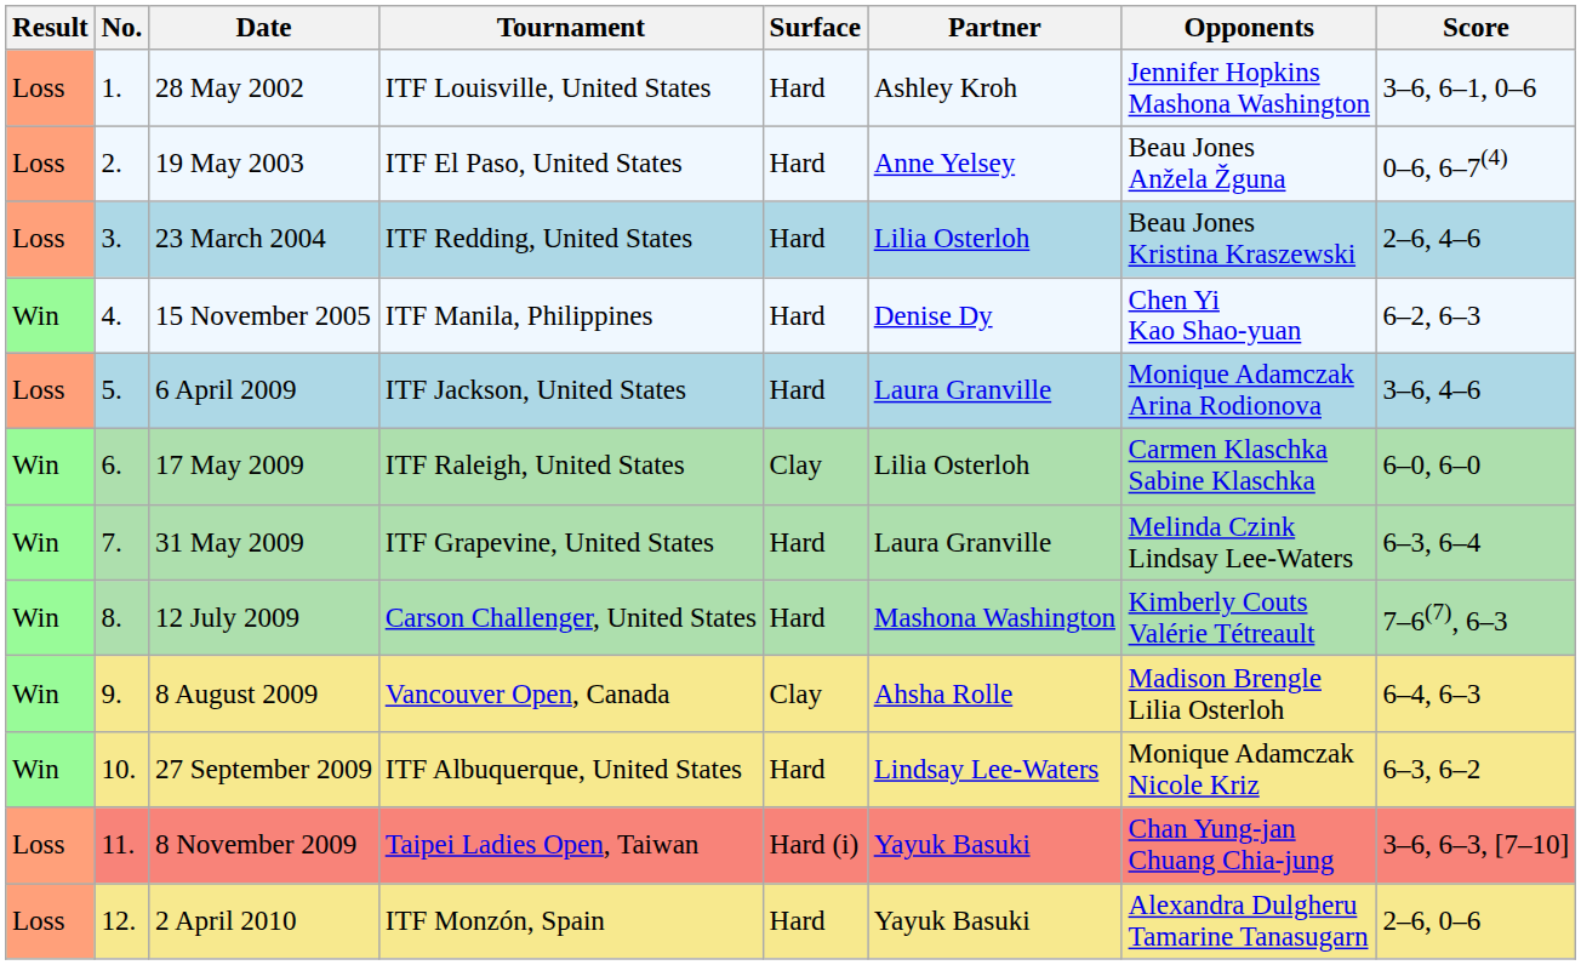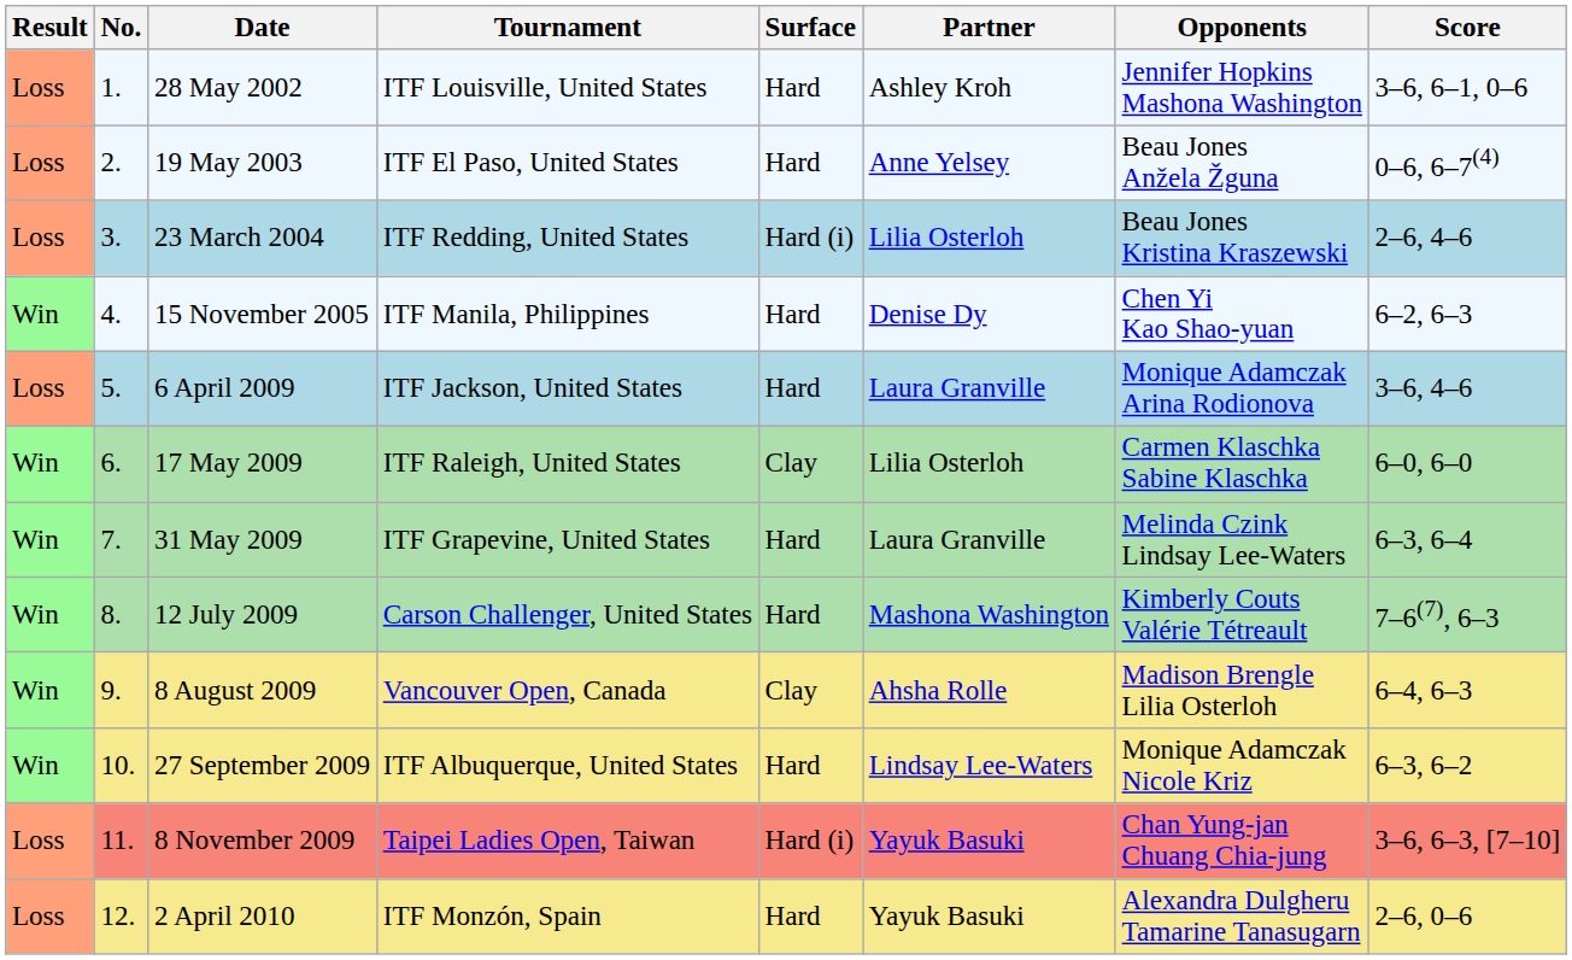23 March 2004 | Surface: Hard -> Hard (i)
